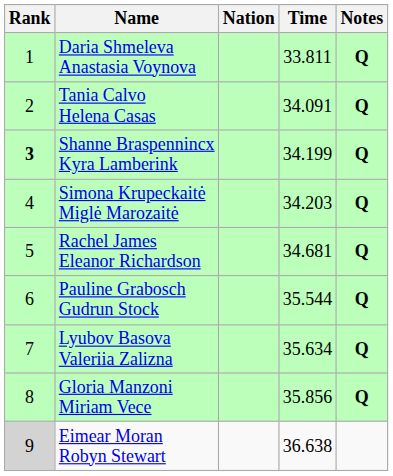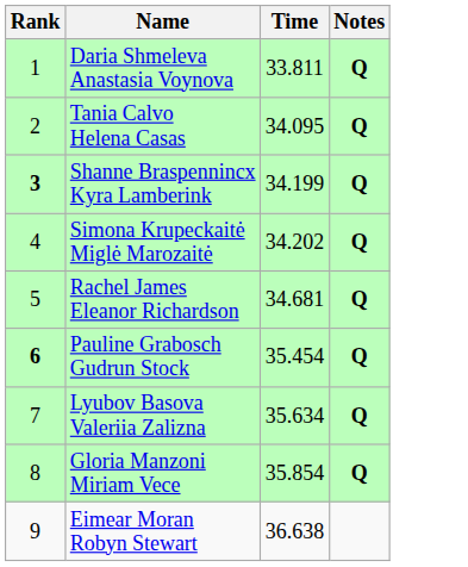- column: Nation
Tania Calvo Helena Casas | Time: 34.091 -> 34.095
Simona Krupeckaitė Miglė Marozaitė | Time: 34.203 -> 34.202
Pauline Grabosch Gudrun Stock | Rank: normal -> bold
Pauline Grabosch Gudrun Stock | Time: 35.544 -> 35.454
Gloria Manzoni Miriam Vece | Time: 35.856 -> 35.854
Eimear Moran Robyn Stewart | Rank: lightgrey background -> no background
